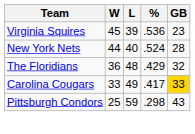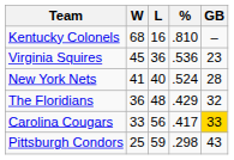+ row: Kentucky Colonels | 68 | 16 | .810 | –
Virginia Squires | L: 39 -> 36
New York Nets | W: 44 -> 41
Carolina Cougars | L: 49 -> 56
